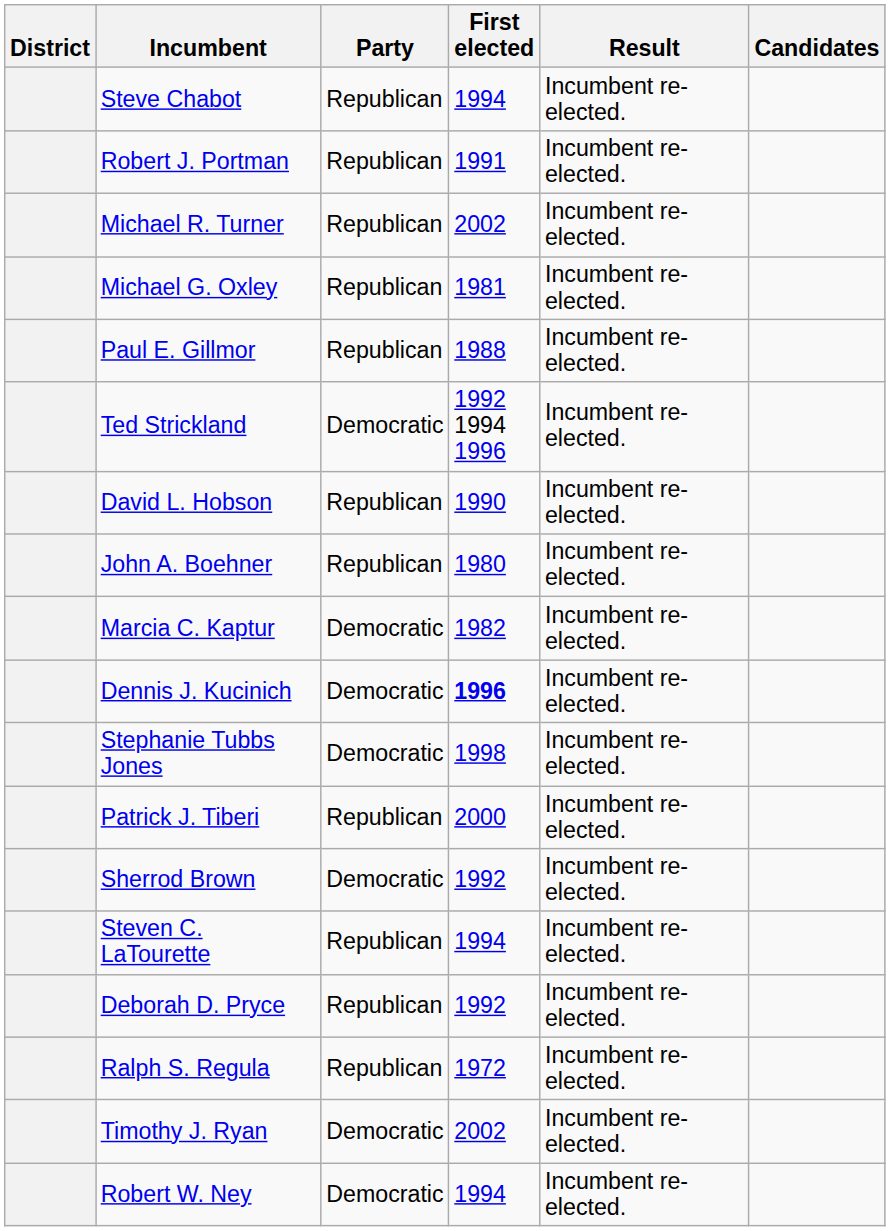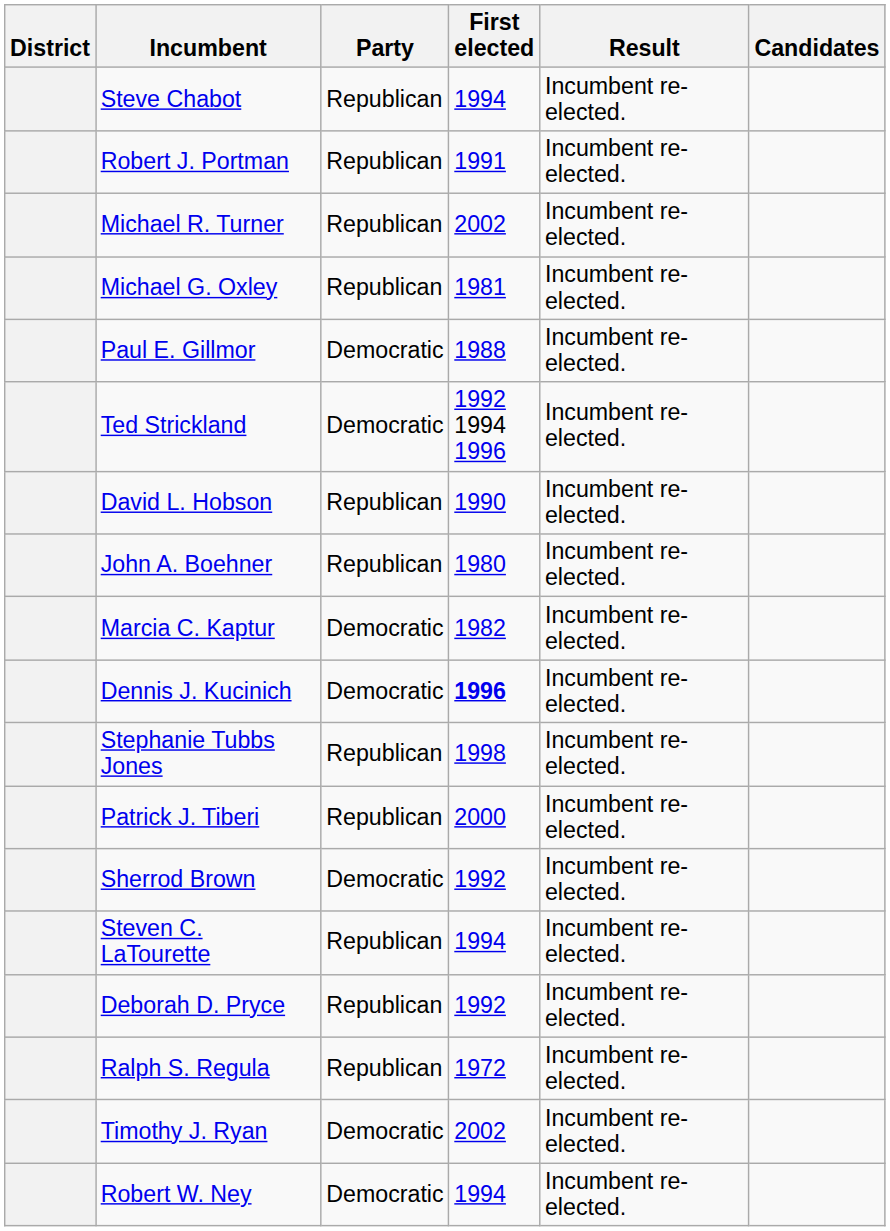Paul E. Gillmor | Party: Republican -> Democratic
Stephanie Tubbs Jones | Party: Democratic -> Republican
